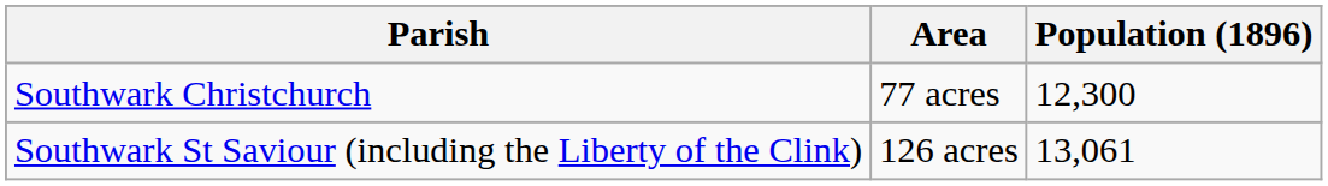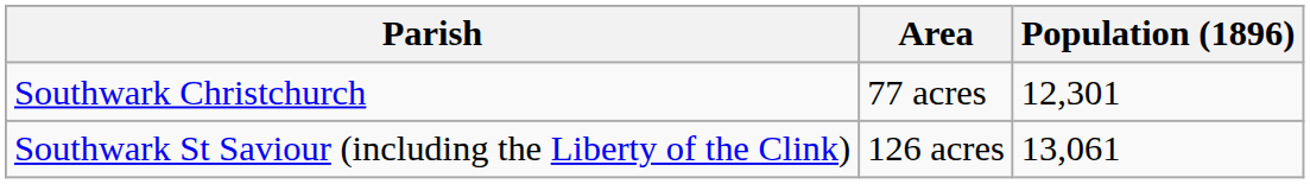Southwark Christchurch | Population (1896): 12,300 -> 12,301
